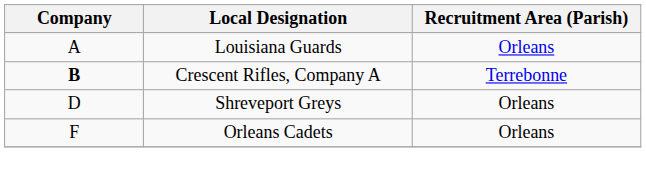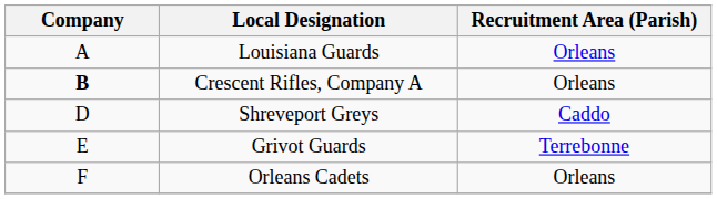Crescent Rifles, Company A | Recruitment Area (Parish): Terrebonne -> Orleans
Shreveport Greys | Recruitment Area (Parish): Orleans -> Caddo
+ row: E | Grivot Guards | Terrebonne
